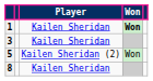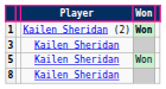1 | Player: Kailen Sheridan -> Kailen Sheridan (2)
5 | Player: Kailen Sheridan (2) -> Kailen Sheridan
